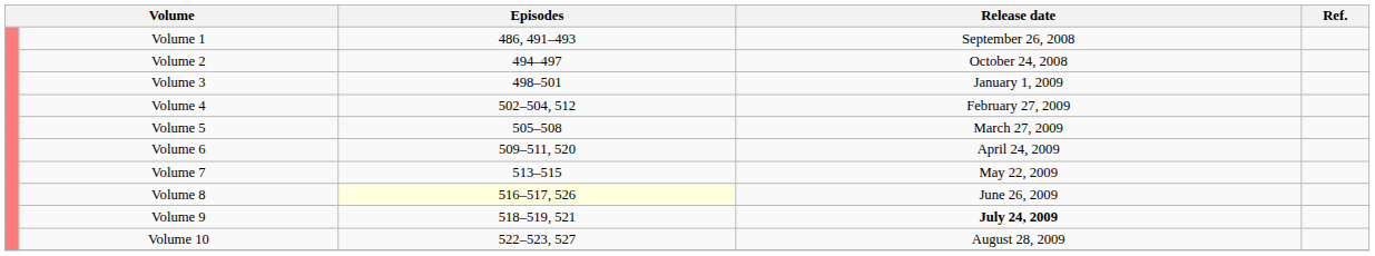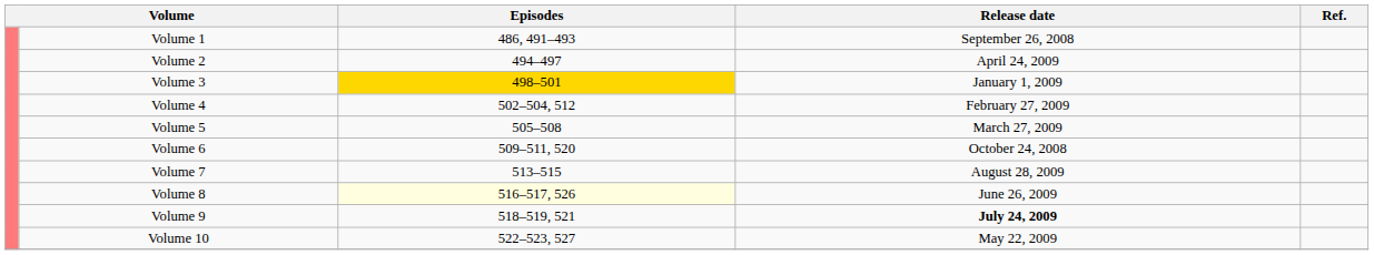Volume 2 | Release date: October 24, 2008 -> April 24, 2009
Volume 3 | Episodes: no background -> gold background
Volume 6 | Release date: April 24, 2009 -> October 24, 2008
Volume 7 | Release date: May 22, 2009 -> August 28, 2009
Volume 10 | Release date: August 28, 2009 -> May 22, 2009
